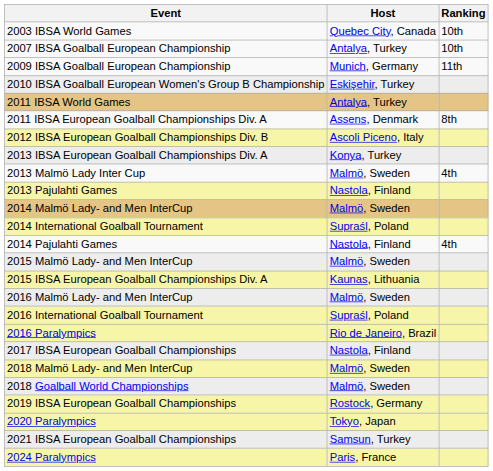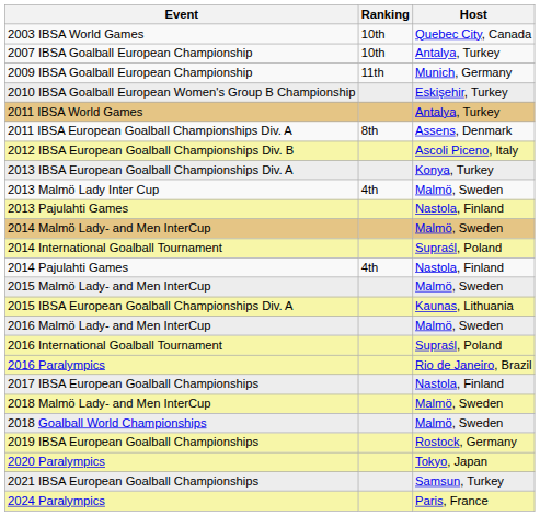columns swapped: Host <-> Ranking
